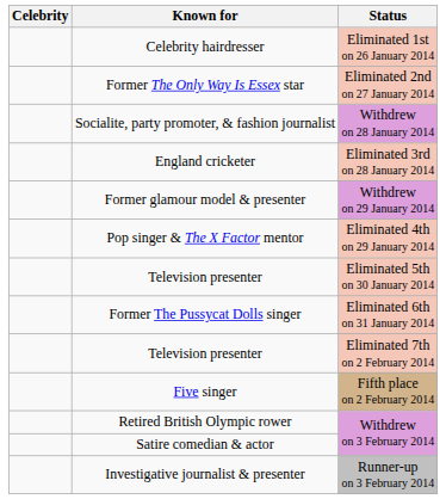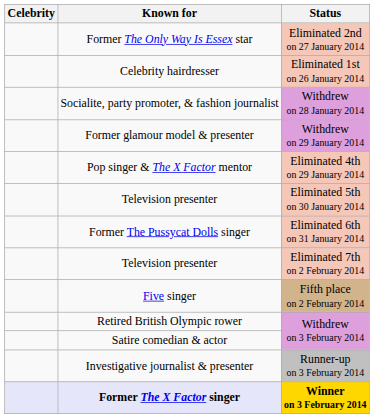rows swapped: Celebrity hairdresser <-> Former The Only Way Is Essex star
- row: England cricketer | Eliminated 3rd on 28 January 2014
+ row: Former The X Factor singer | Winner on 3 February 2014
